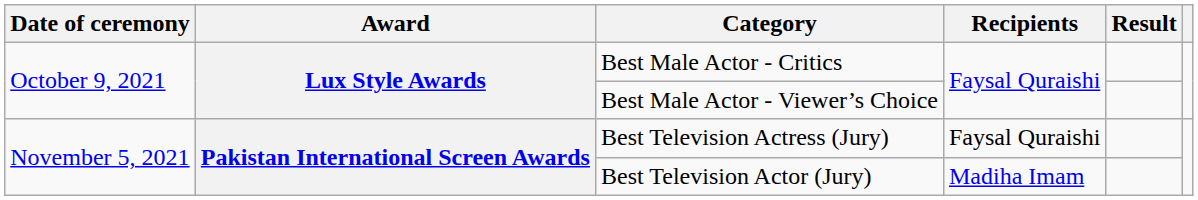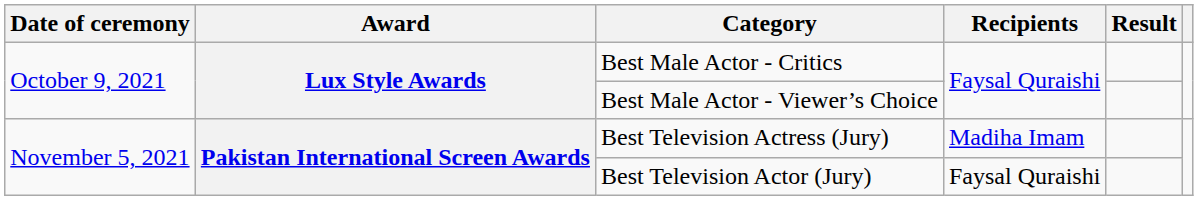Best Television Actress (Jury) | Recipients: Faysal Quraishi -> Madiha Imam
Best Television Actor (Jury) | Recipients: Madiha Imam -> Faysal Quraishi
